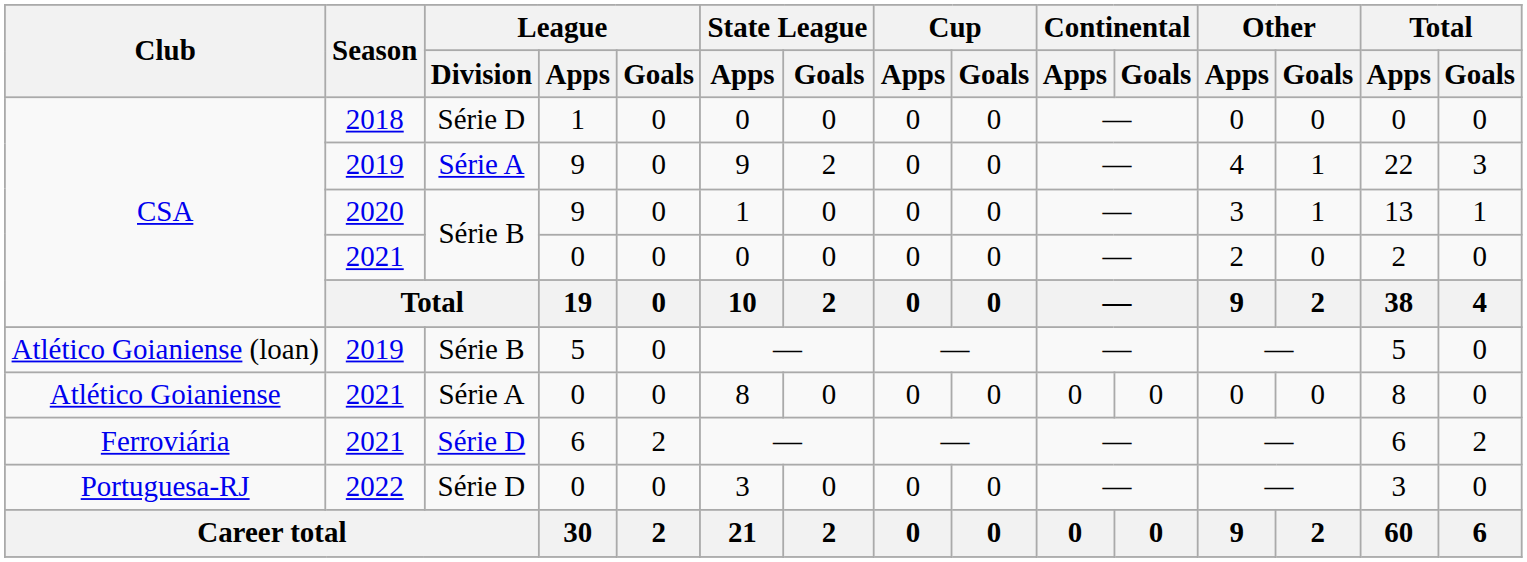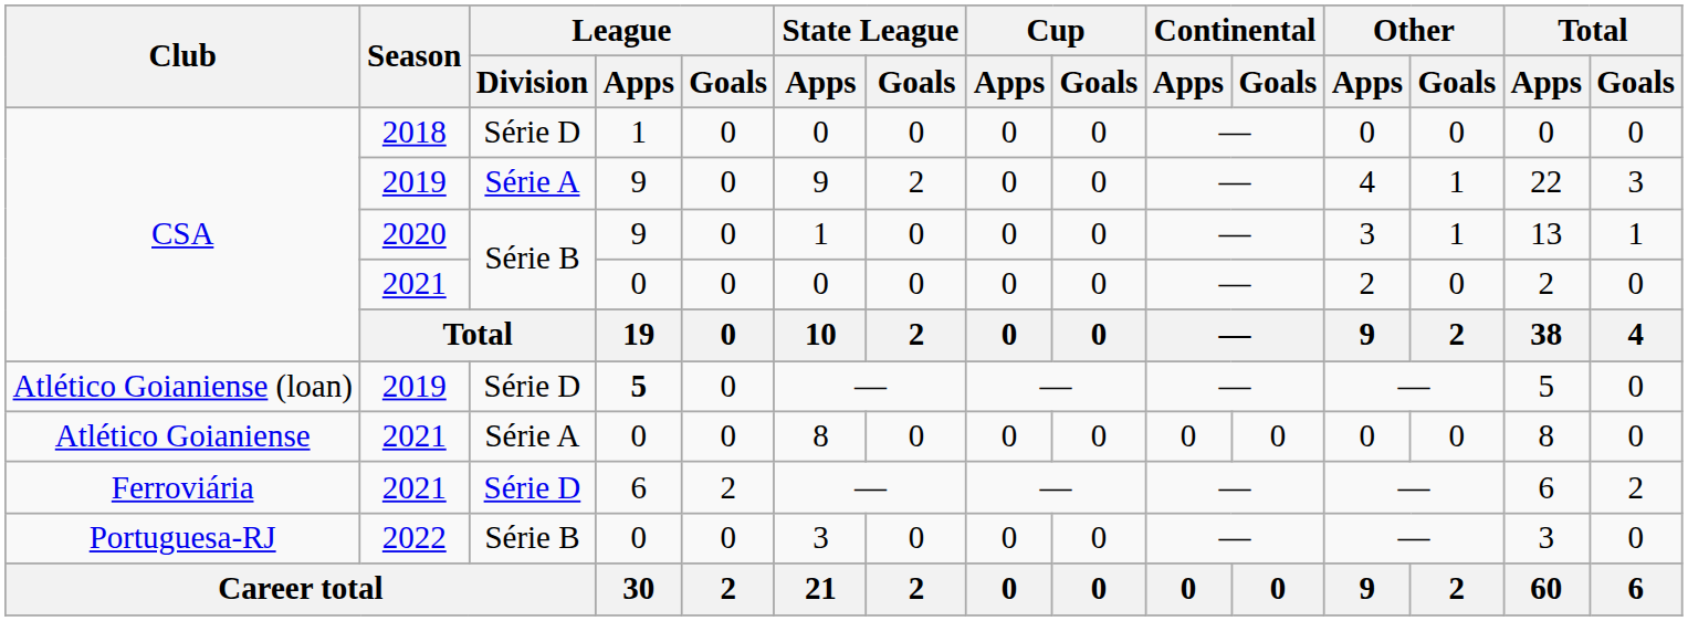Atlético Goianiense (loan) | League / Division: Série B -> Série D
Atlético Goianiense (loan) | League / Apps: normal -> bold
Portuguesa-RJ | League / Division: Série D -> Série B
